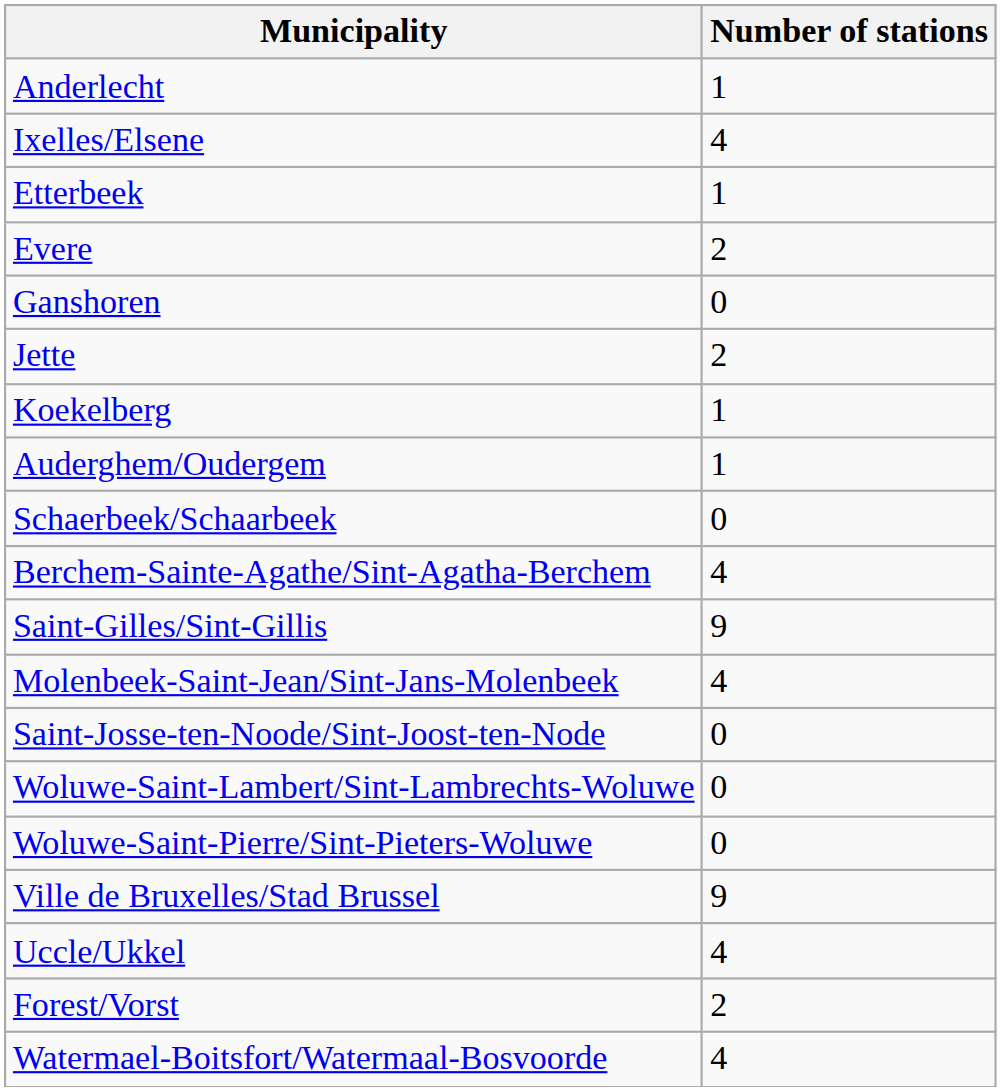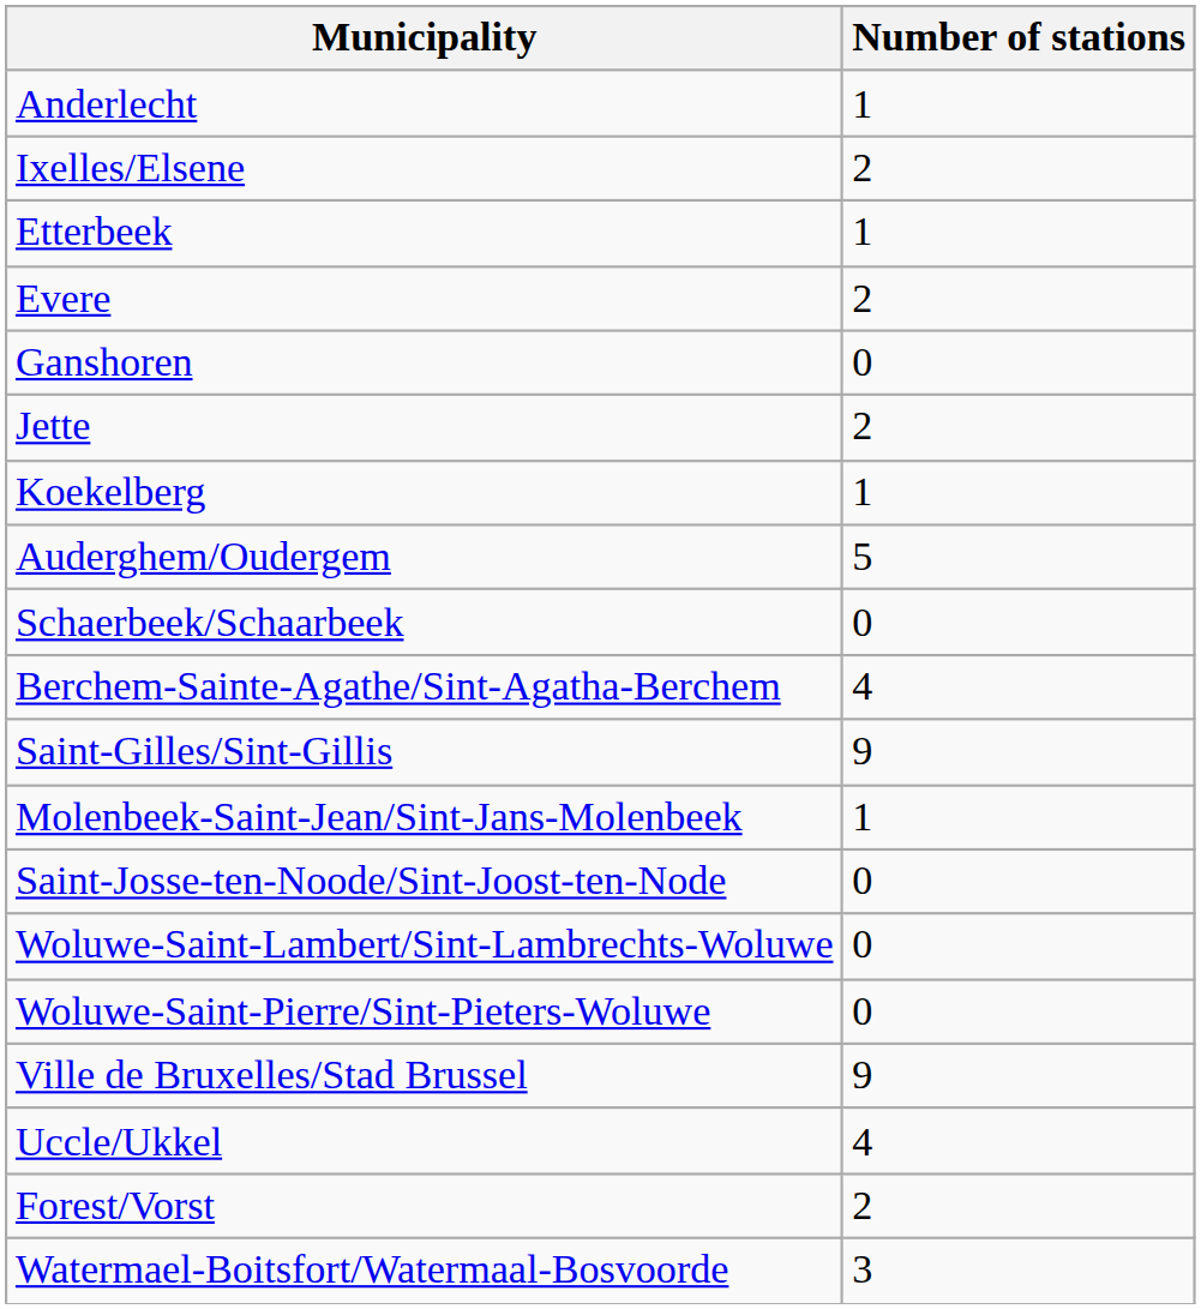Ixelles/Elsene | Number of stations: 4 -> 2
Auderghem/Oudergem | Number of stations: 1 -> 5
Molenbeek-Saint-Jean/Sint-Jans-Molenbeek | Number of stations: 4 -> 1
Watermael-Boitsfort/Watermaal-Bosvoorde | Number of stations: 4 -> 3
